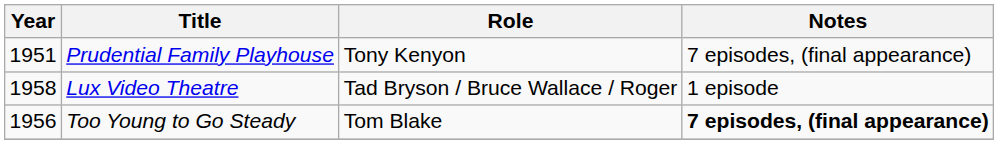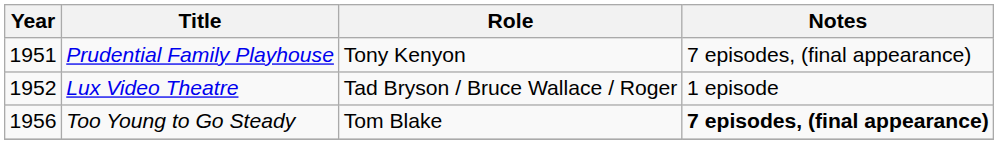Lux Video Theatre | Year: 1958 -> 1952
